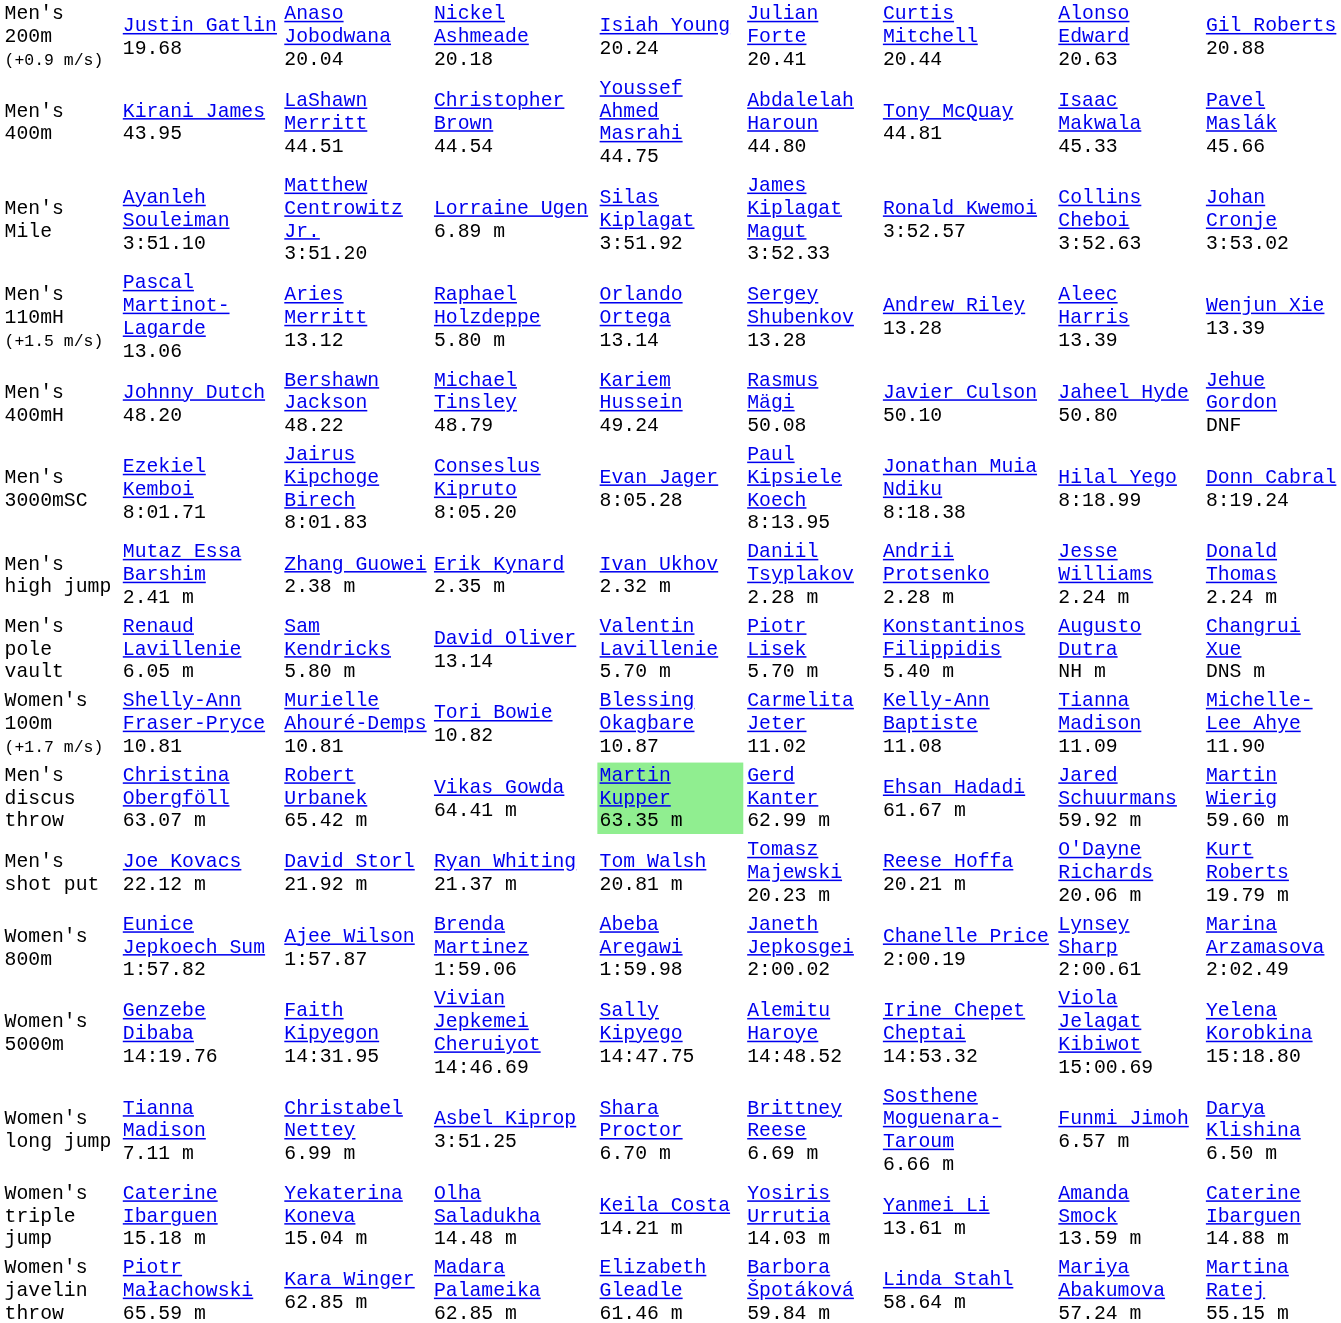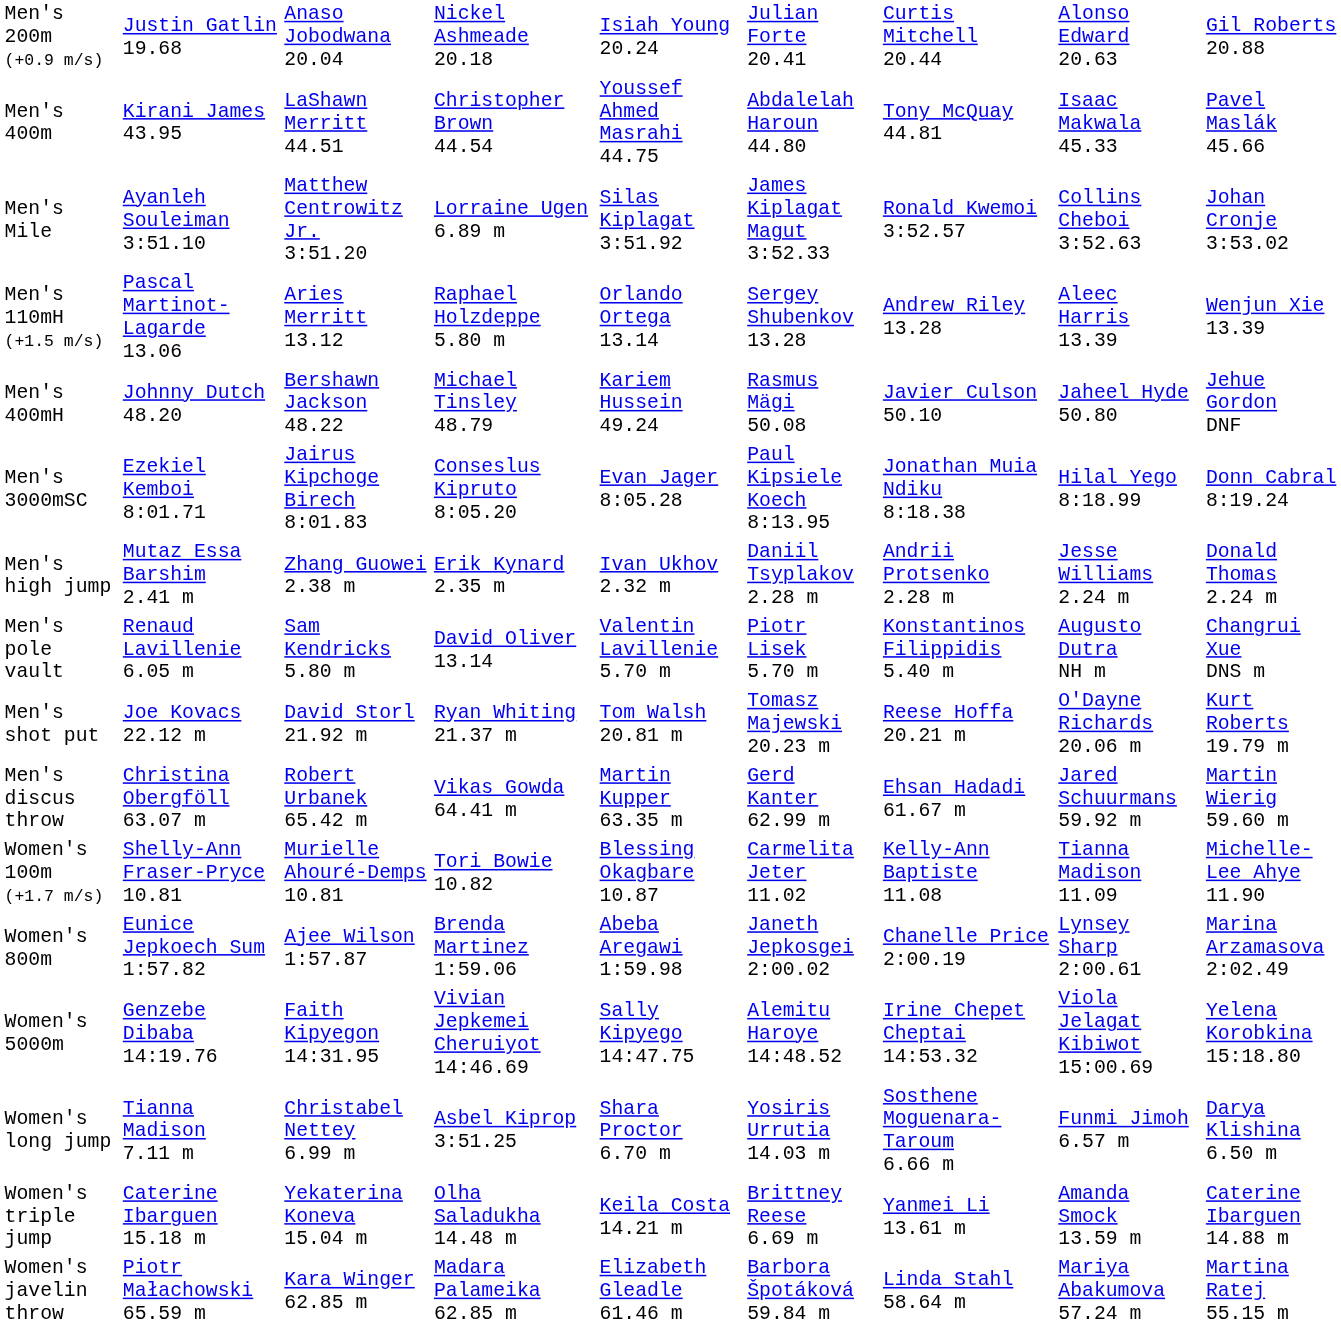rows swapped: Men's shot put <-> Women's 100m (+1.7 m/s)
Men's discus throw | column 5: lightgreen background -> no background
Women's long jump | column 6: Brittney Reese 6.69 m -> Yosiris Urrutia 14.03 m
Women's triple jump | column 6: Yosiris Urrutia 14.03 m -> Brittney Reese 6.69 m
